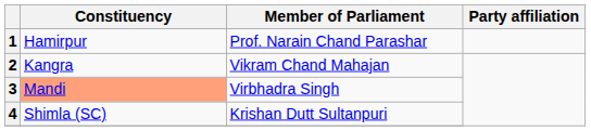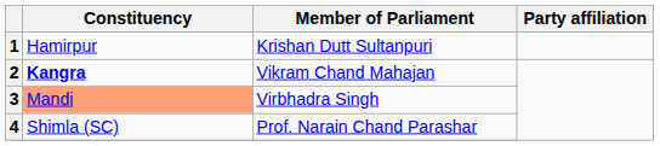1 | Member of Parliament: Prof. Narain Chand Parashar -> Krishan Dutt Sultanpuri
2 | Constituency: normal -> bold
4 | Member of Parliament: Krishan Dutt Sultanpuri -> Prof. Narain Chand Parashar
